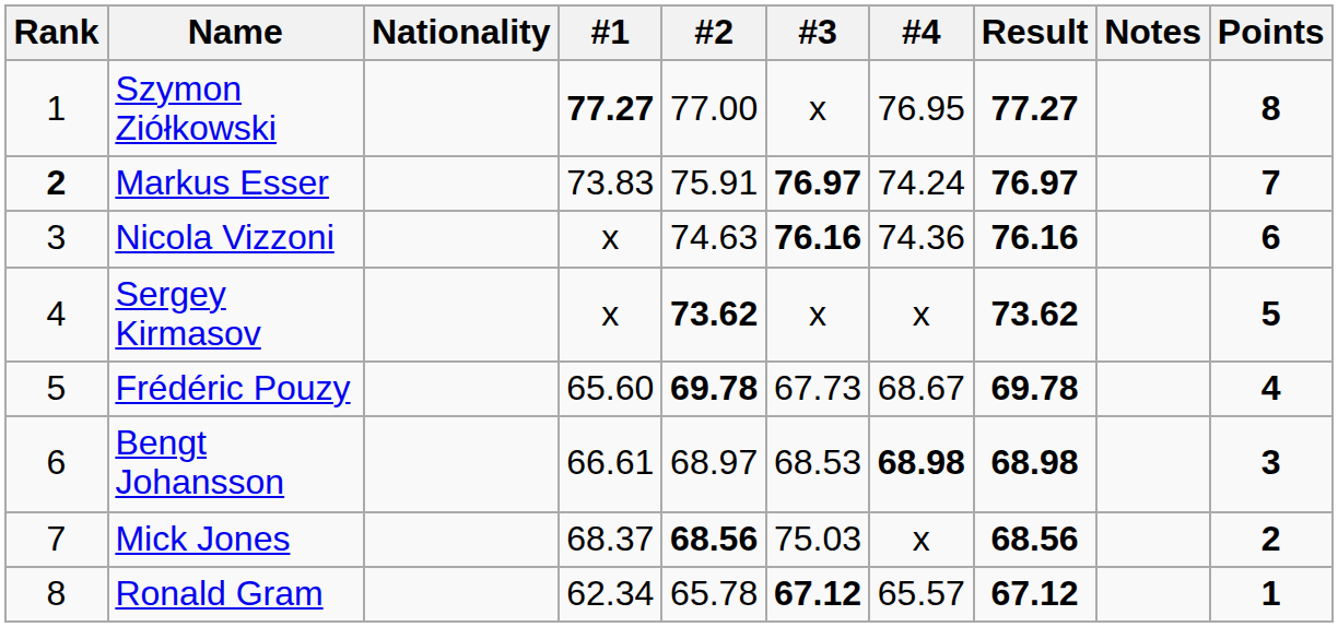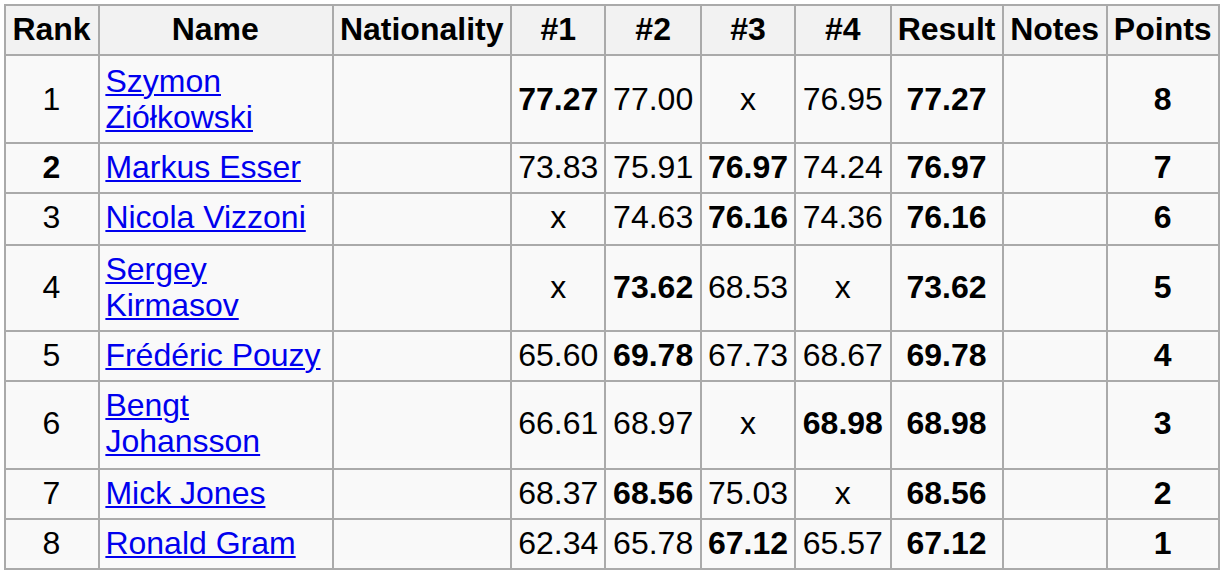Sergey Kirmasov | #3: x -> 68.53
Bengt Johansson | #3: 68.53 -> x
